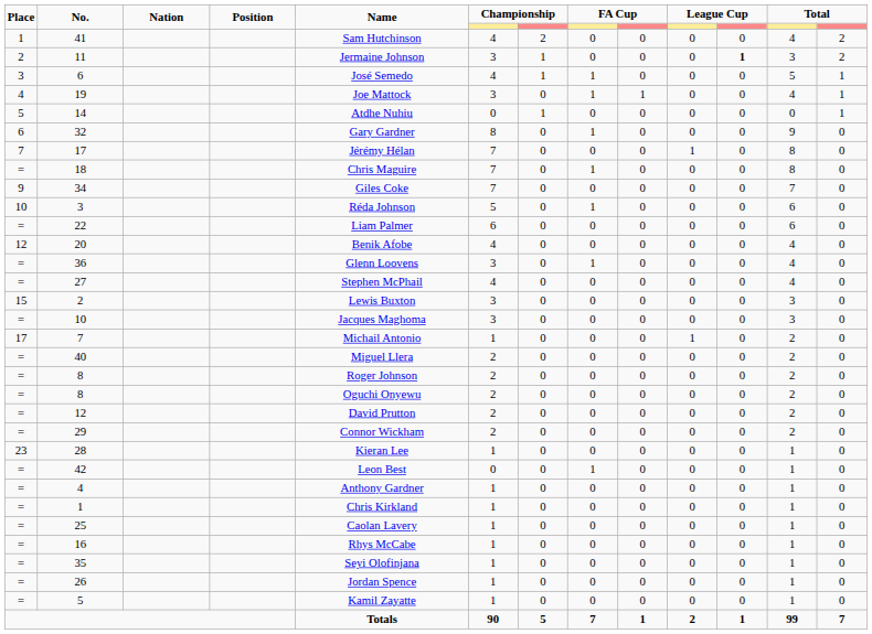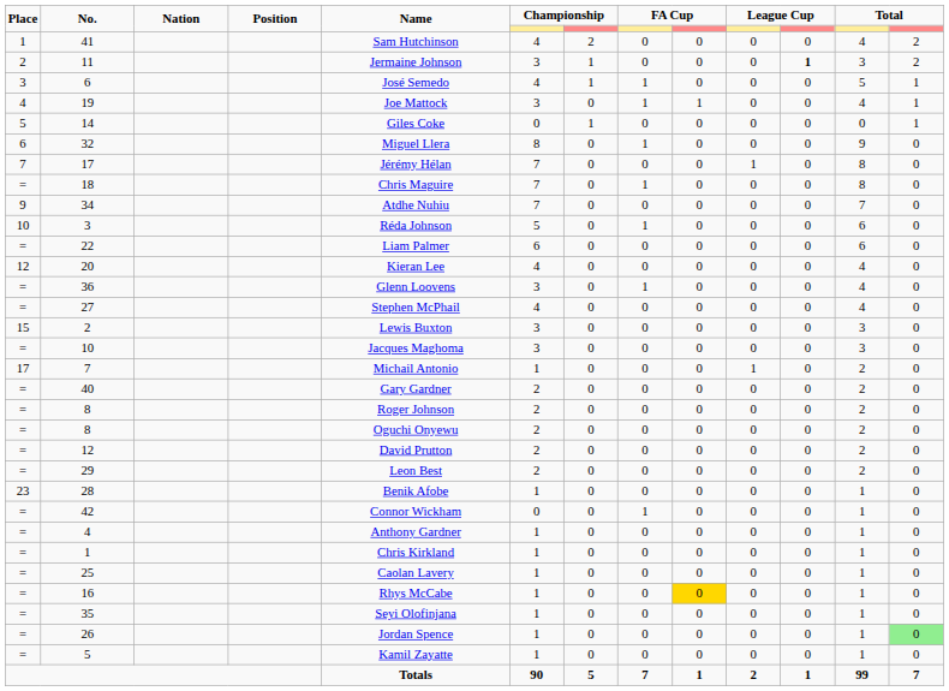14 | Name: Atdhe Nuhiu -> Giles Coke
32 | Name: Gary Gardner -> Miguel Llera
34 | Name: Giles Coke -> Atdhe Nuhiu
20 | Name: Benik Afobe -> Kieran Lee
40 | Name: Miguel Llera -> Gary Gardner
29 | Name: Connor Wickham -> Leon Best
28 | Name: Kieran Lee -> Benik Afobe
42 | Name: Leon Best -> Connor Wickham
16 | column 9: no background -> gold background
26 | column 13: no background -> lightgreen background
